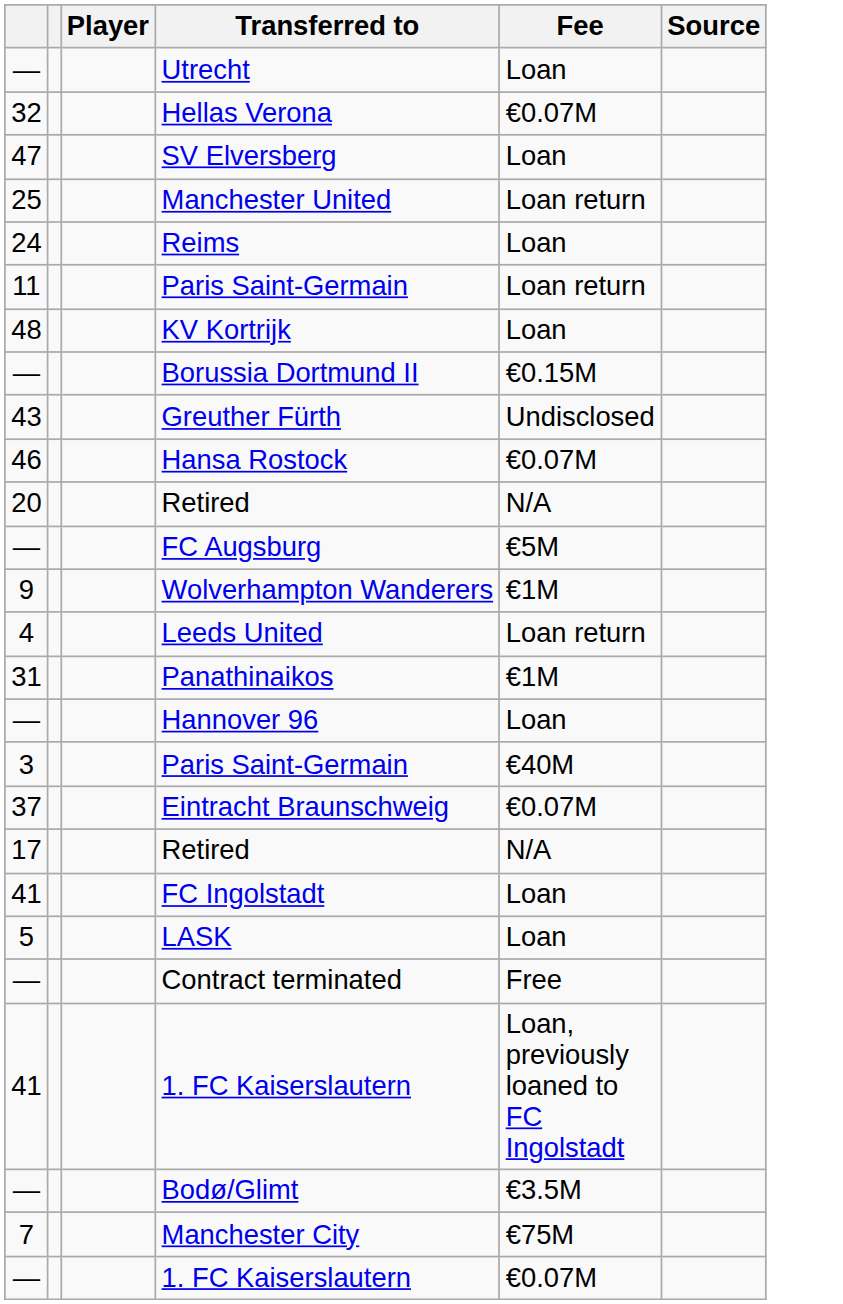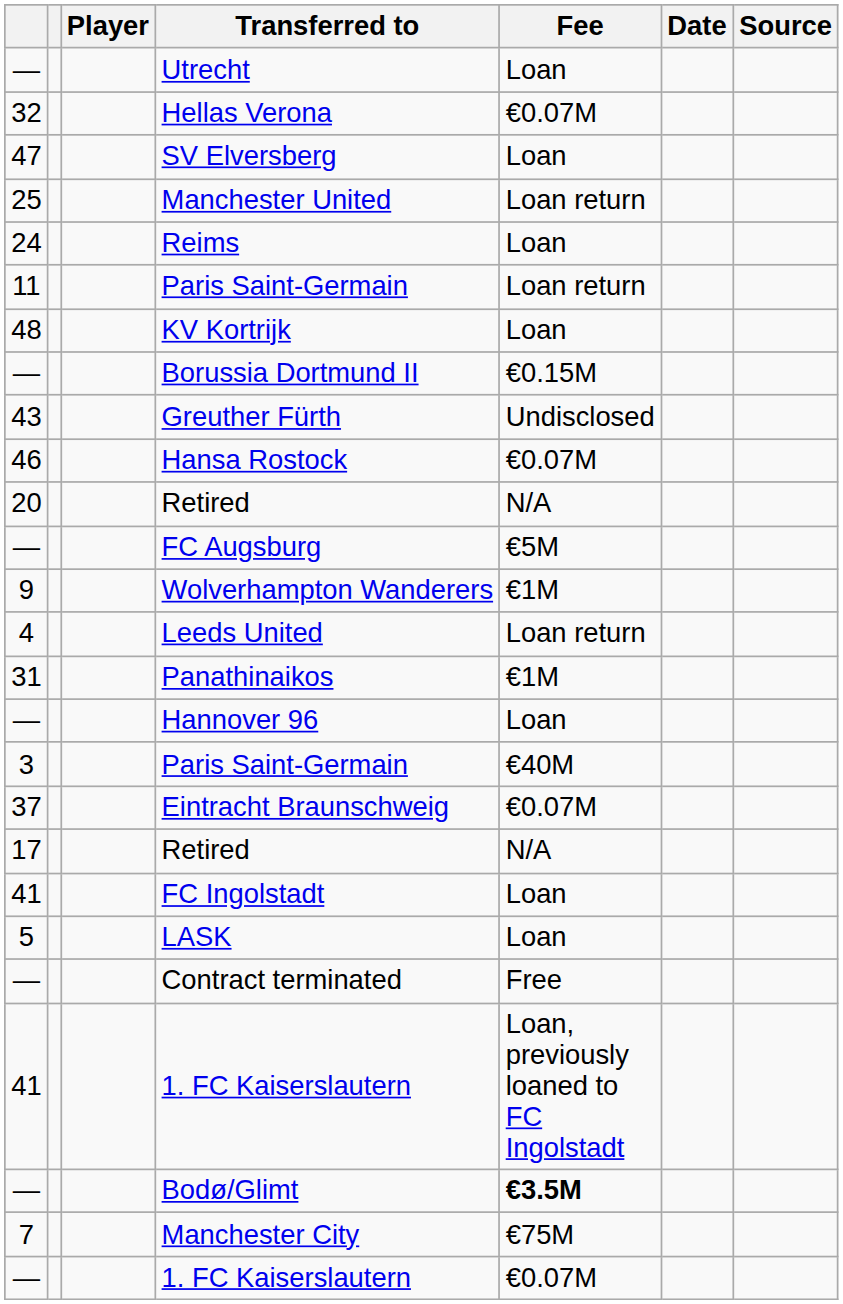+ column: Date
Bodø/Glimt | Fee: normal -> bold
